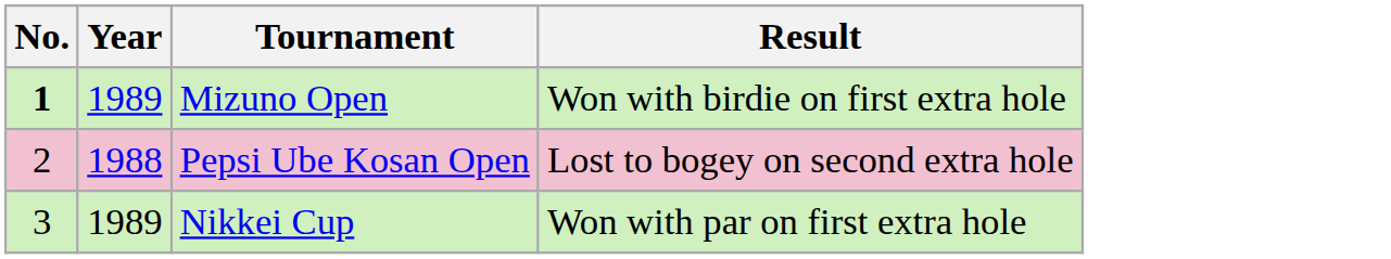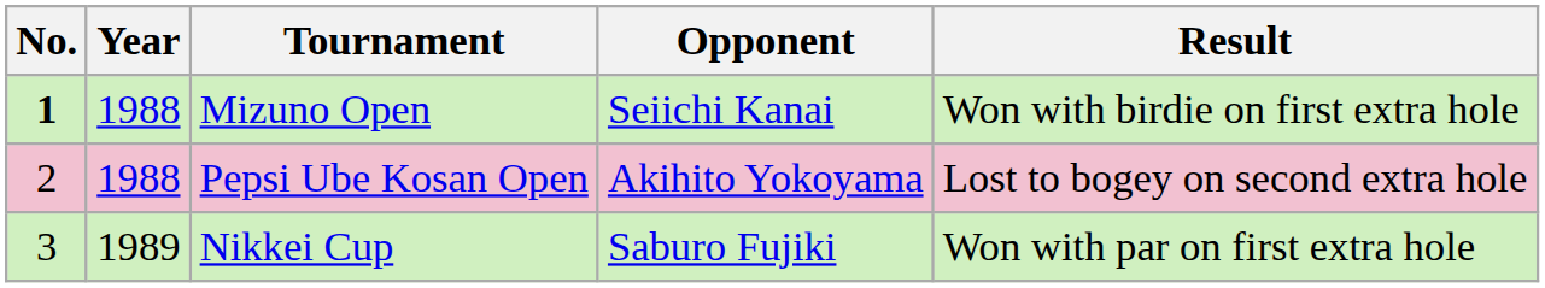+ column: Opponent | Seiichi Kanai | Akihito Yokoyama | Saburo Fujiki
Mizuno Open | Year: 1989 -> 1988
